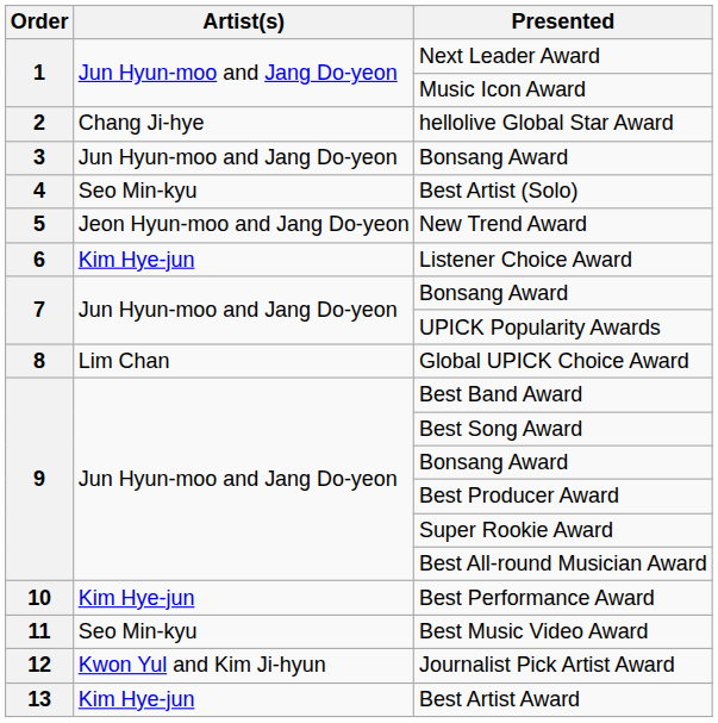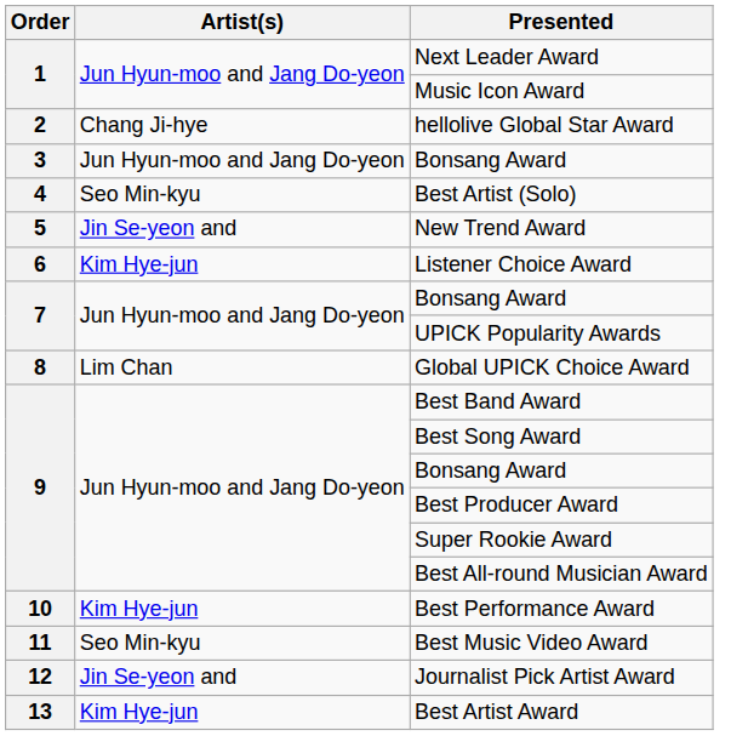New Trend Award | Artist(s): Jeon Hyun-moo and Jang Do-yeon -> Jin Se-yeon and
Journalist Pick Artist Award | Artist(s): Kwon Yul and Kim Ji-hyun -> Jin Se-yeon and
